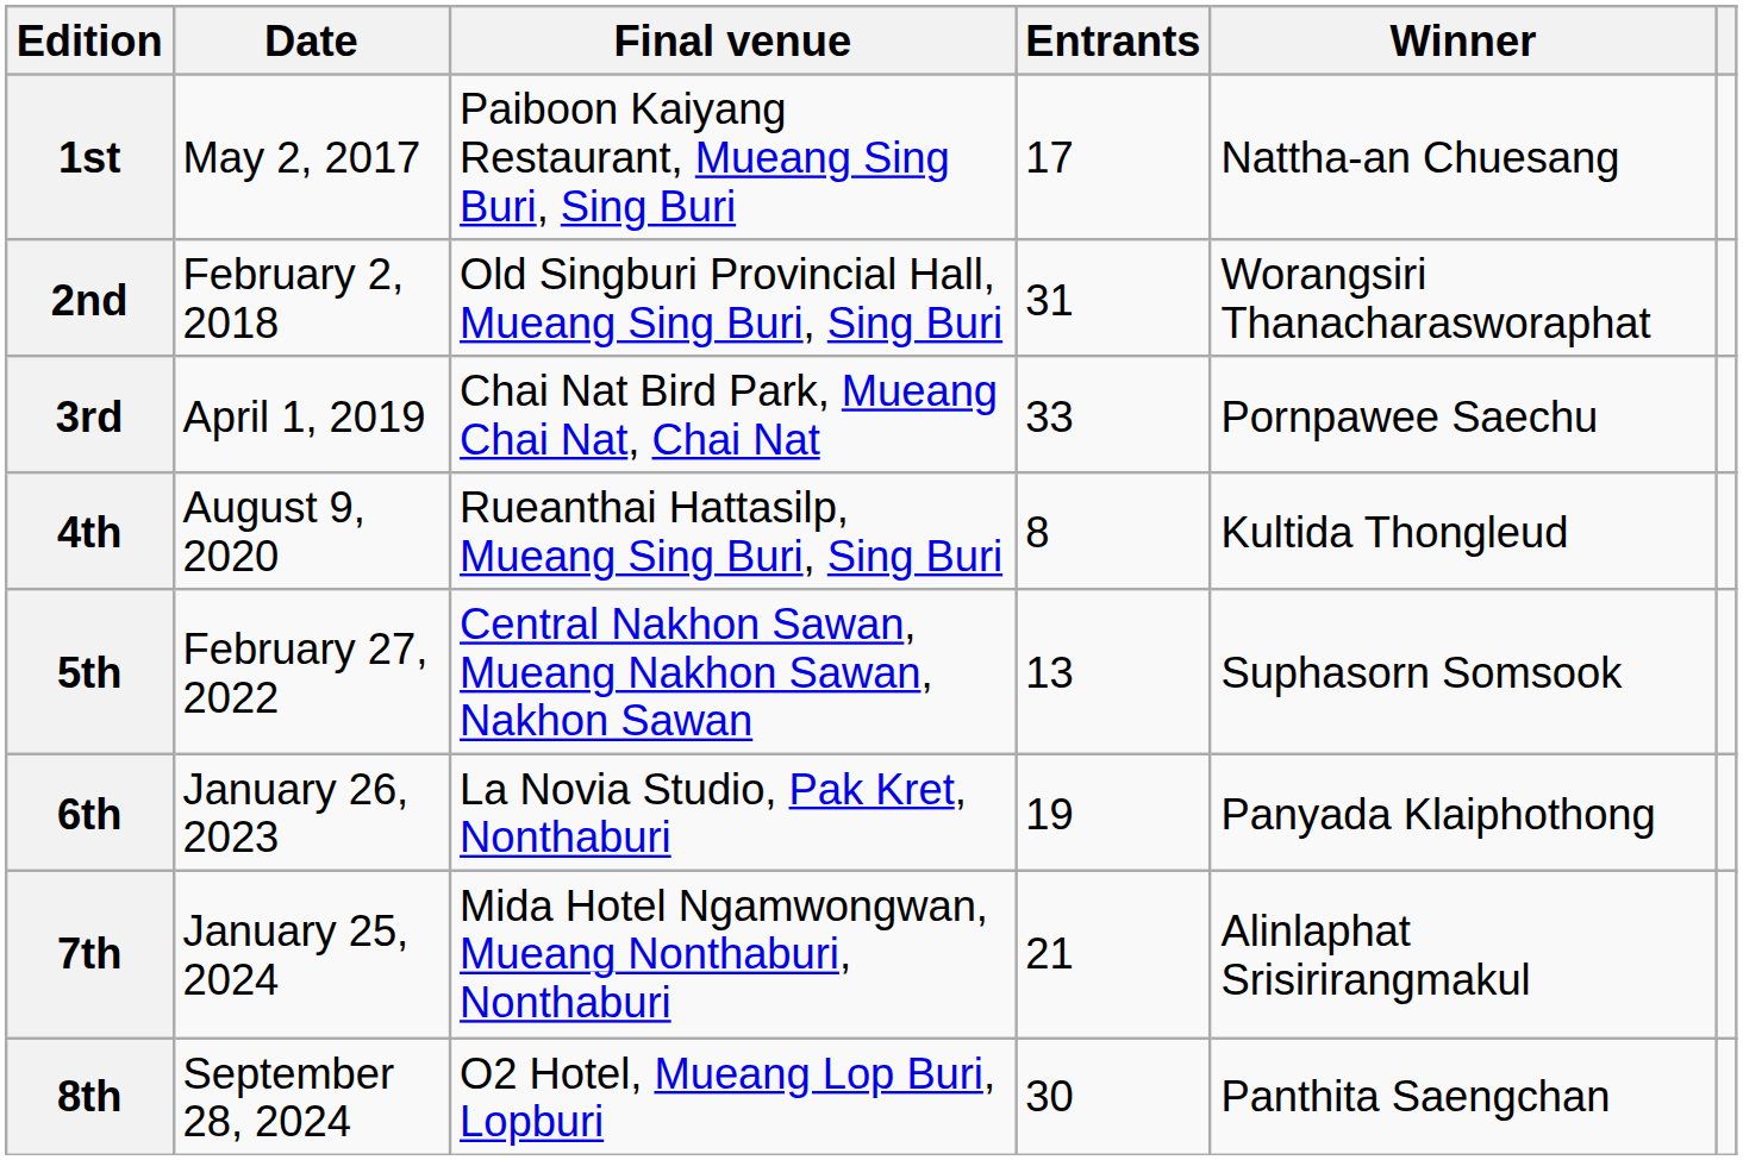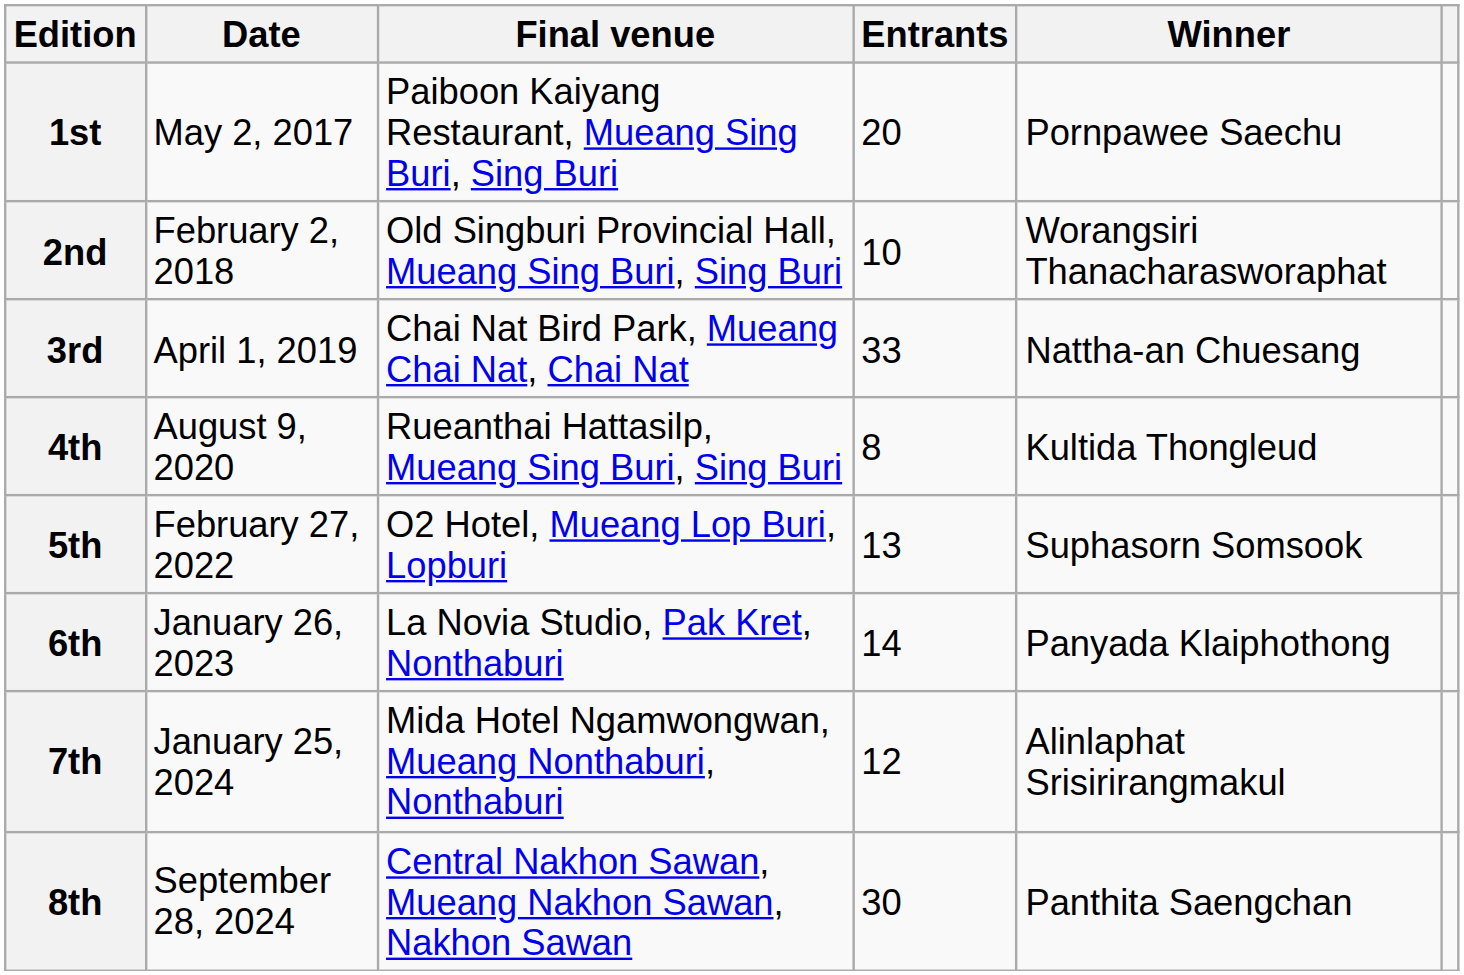1st | Entrants: 17 -> 20
1st | Winner: Nattha-an Chuesang -> Pornpawee Saechu
2nd | Entrants: 31 -> 10
3rd | Winner: Pornpawee Saechu -> Nattha-an Chuesang
5th | Final venue: Central Nakhon Sawan, Mueang Nakhon Sawan, Nakhon Sawan -> O2 Hotel, Mueang Lop Buri, Lopburi
6th | Entrants: 19 -> 14
7th | Entrants: 21 -> 12
8th | Final venue: O2 Hotel, Mueang Lop Buri, Lopburi -> Central Nakhon Sawan, Mueang Nakhon Sawan, Nakhon Sawan
